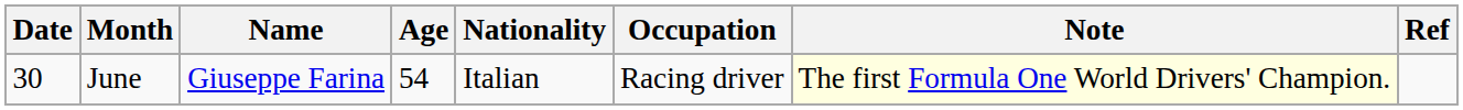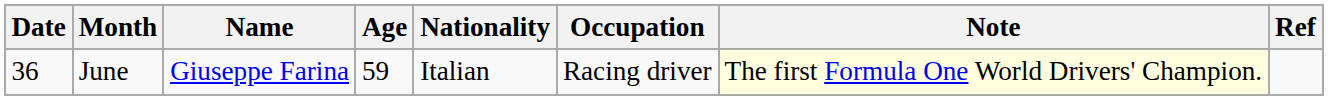June | Date: 30 -> 36
June | Age: 54 -> 59
